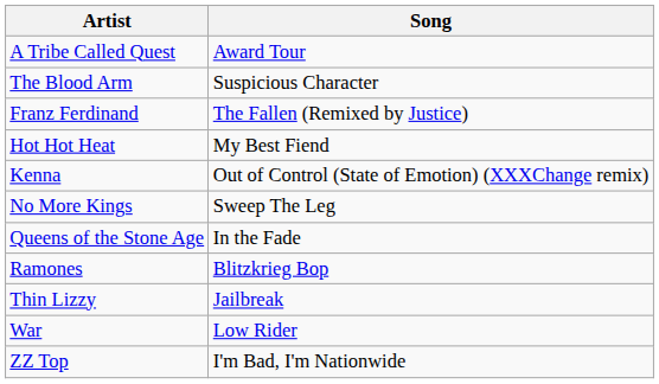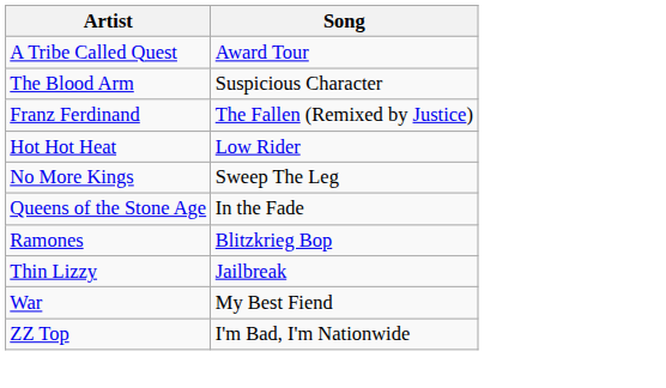Hot Hot Heat | Song: My Best Fiend -> Low Rider
- row: Kenna | Out of Control (State of Emotion) (XXXChange remix)
War | Song: Low Rider -> My Best Fiend
